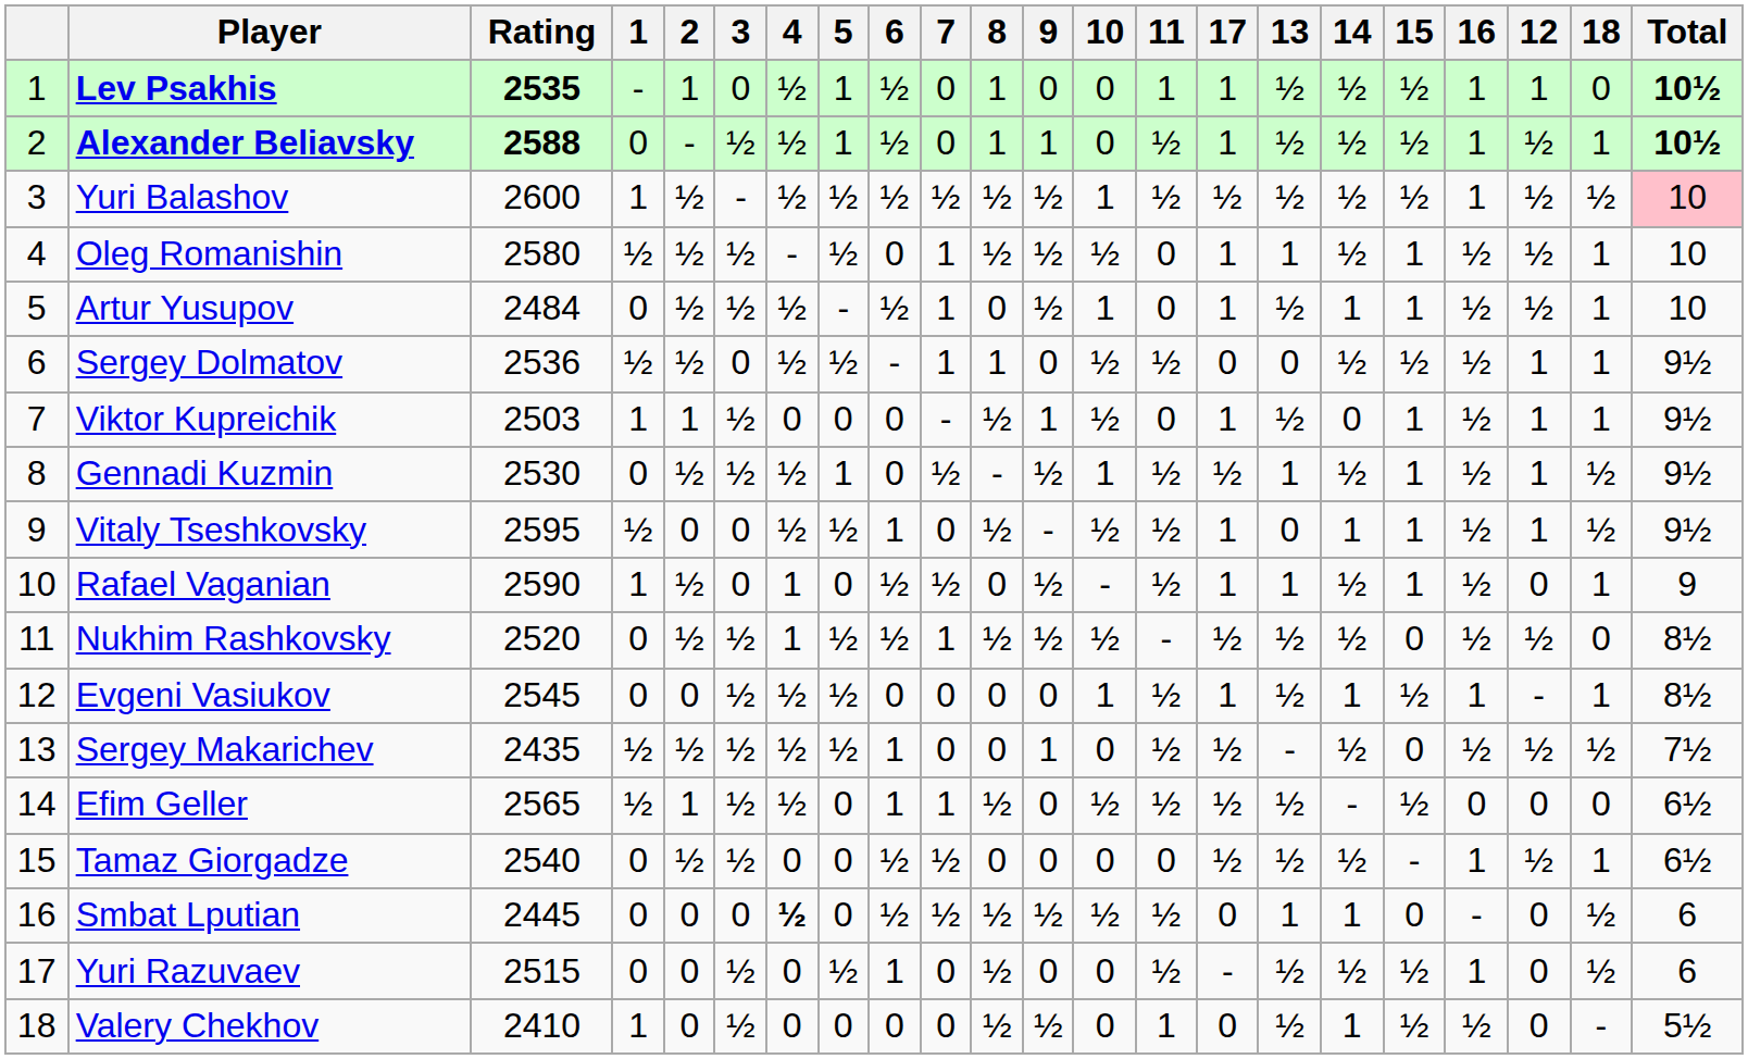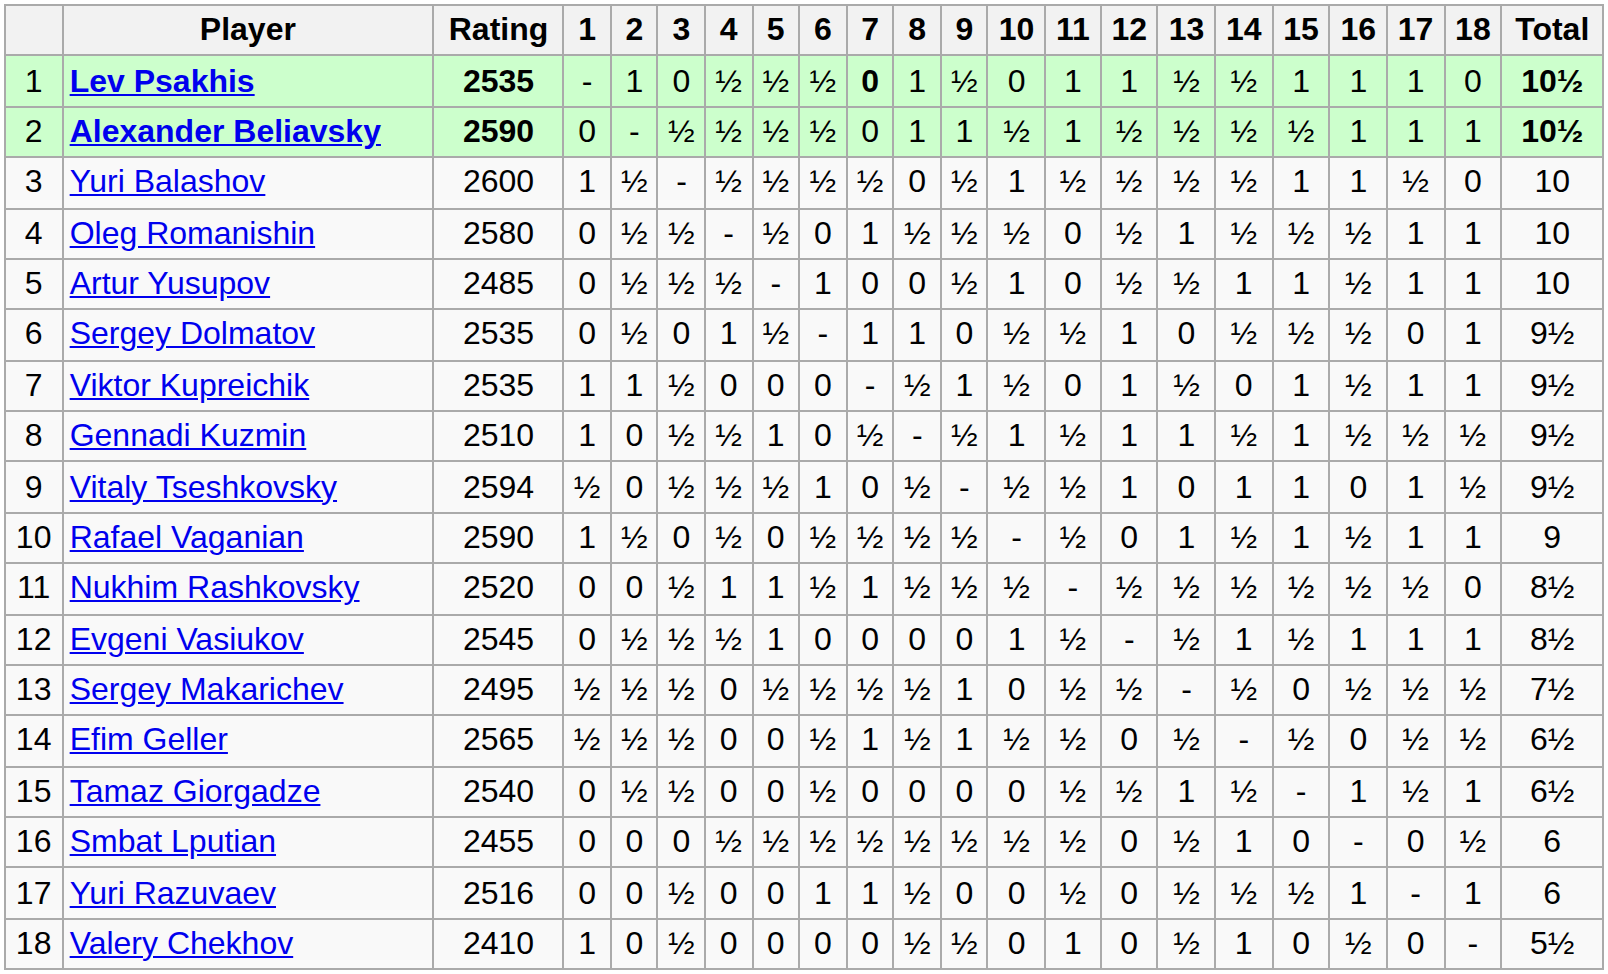columns swapped: 12 <-> 17
Lev Psakhis | 5: 1 -> ½
Lev Psakhis | 7: normal -> bold
Lev Psakhis | 9: 0 -> ½
Lev Psakhis | 15: ½ -> 1
Alexander Beliavsky | Rating: 2588 -> 2590
Alexander Beliavsky | 5: 1 -> ½
Alexander Beliavsky | 10: 0 -> ½
Alexander Beliavsky | 11: ½ -> 1
Yuri Balashov | 8: ½ -> 0
Yuri Balashov | 15: ½ -> 1
Yuri Balashov | 18: ½ -> 0
Yuri Balashov | Total: pink background -> no background
Oleg Romanishin | 1: ½ -> 0
Oleg Romanishin | 15: 1 -> ½
Artur Yusupov | Rating: 2484 -> 2485
Artur Yusupov | 6: ½ -> 1
Artur Yusupov | 7: 1 -> 0
Sergey Dolmatov | Rating: 2536 -> 2535
Sergey Dolmatov | 1: ½ -> 0
Sergey Dolmatov | 4: ½ -> 1
Viktor Kupreichik | Rating: 2503 -> 2535
Gennadi Kuzmin | Rating: 2530 -> 2510
Gennadi Kuzmin | 1: 0 -> 1
Gennadi Kuzmin | 2: ½ -> 0
Vitaly Tseshkovsky | Rating: 2595 -> 2594
Vitaly Tseshkovsky | 3: 0 -> ½
Vitaly Tseshkovsky | 16: ½ -> 0
Rafael Vaganian | 4: 1 -> ½
Rafael Vaganian | 8: 0 -> ½
Nukhim Rashkovsky | 2: ½ -> 0
Nukhim Rashkovsky | 5: ½ -> 1
Nukhim Rashkovsky | 15: 0 -> ½
Evgeni Vasiukov | 2: 0 -> ½
Evgeni Vasiukov | 5: ½ -> 1
Sergey Makarichev | Rating: 2435 -> 2495
Sergey Makarichev | 4: ½ -> 0
Sergey Makarichev | 6: 1 -> ½
Sergey Makarichev | 7: 0 -> ½
Sergey Makarichev | 8: 0 -> ½
Efim Geller | 2: 1 -> ½
Efim Geller | 4: ½ -> 0
Efim Geller | 6: 1 -> ½
Efim Geller | 9: 0 -> 1
Efim Geller | 18: 0 -> ½
Tamaz Giorgadze | 7: ½ -> 0
Tamaz Giorgadze | 11: 0 -> ½
Tamaz Giorgadze | 13: ½ -> 1
Smbat Lputian | Rating: 2445 -> 2455
Smbat Lputian | 4: bold -> normal
Smbat Lputian | 5: 0 -> ½
Smbat Lputian | 13: 1 -> ½
Yuri Razuvaev | Rating: 2515 -> 2516
Yuri Razuvaev | 5: ½ -> 0
Yuri Razuvaev | 7: 0 -> 1
Yuri Razuvaev | 18: ½ -> 1
Valery Chekhov | 15: ½ -> 0
